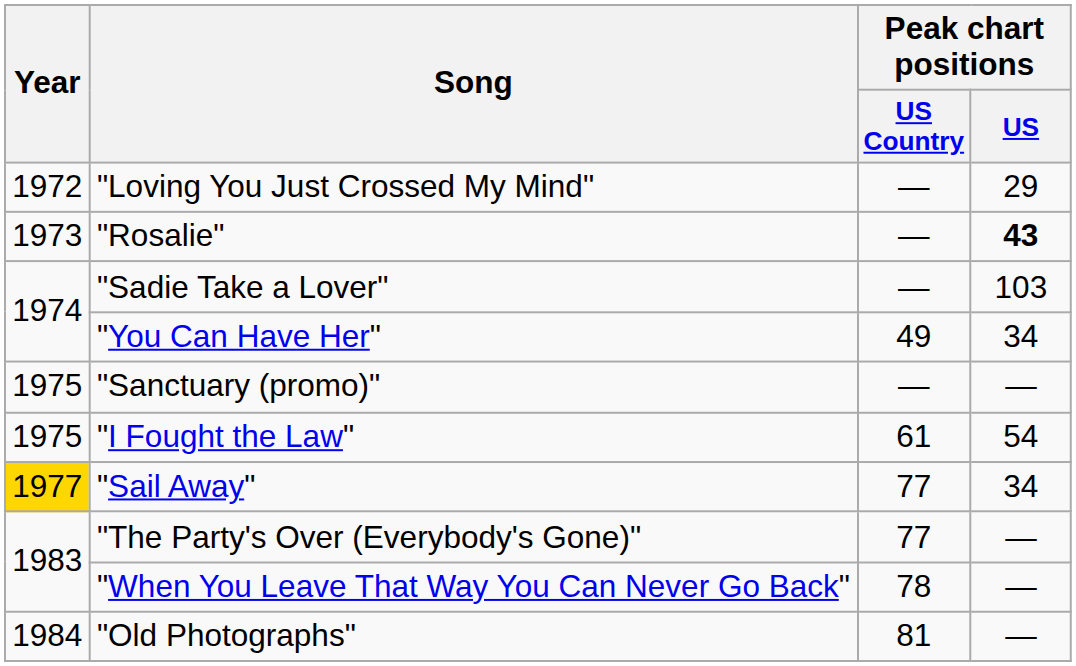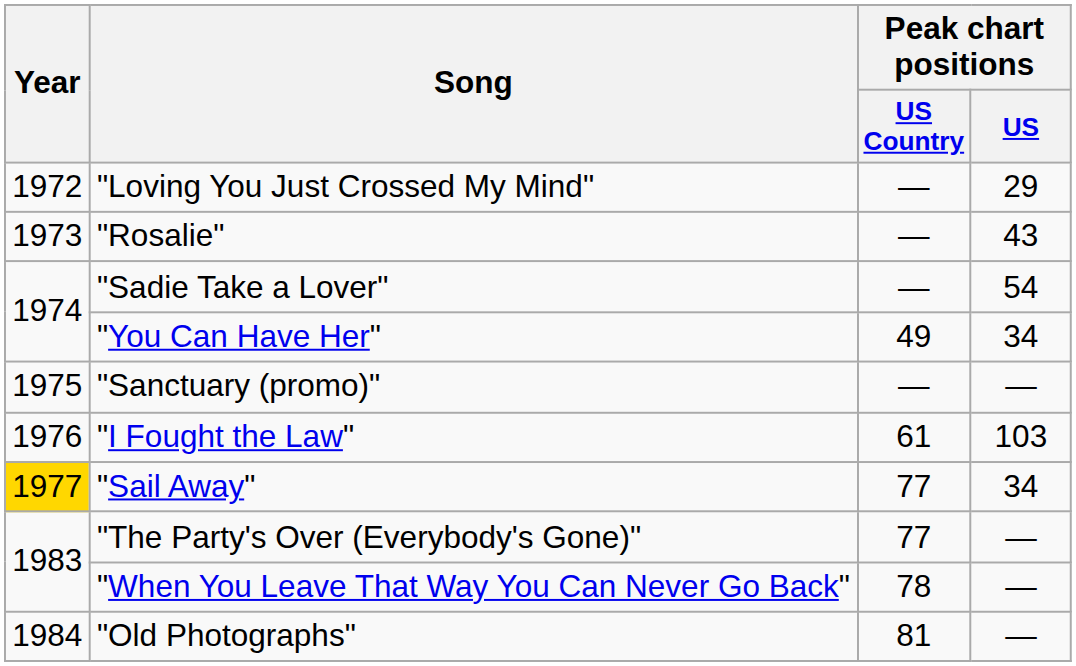"Rosalie" | Peak chart positions / US: bold -> normal
"Sadie Take a Lover" | Peak chart positions / US: 103 -> 54
"I Fought the Law" | Year: 1975 -> 1976
"I Fought the Law" | Peak chart positions / US: 54 -> 103
